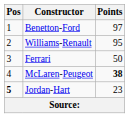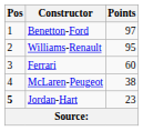Ferrari | Points: 50 -> 60
McLaren-Peugeot | Points: bold -> normal
